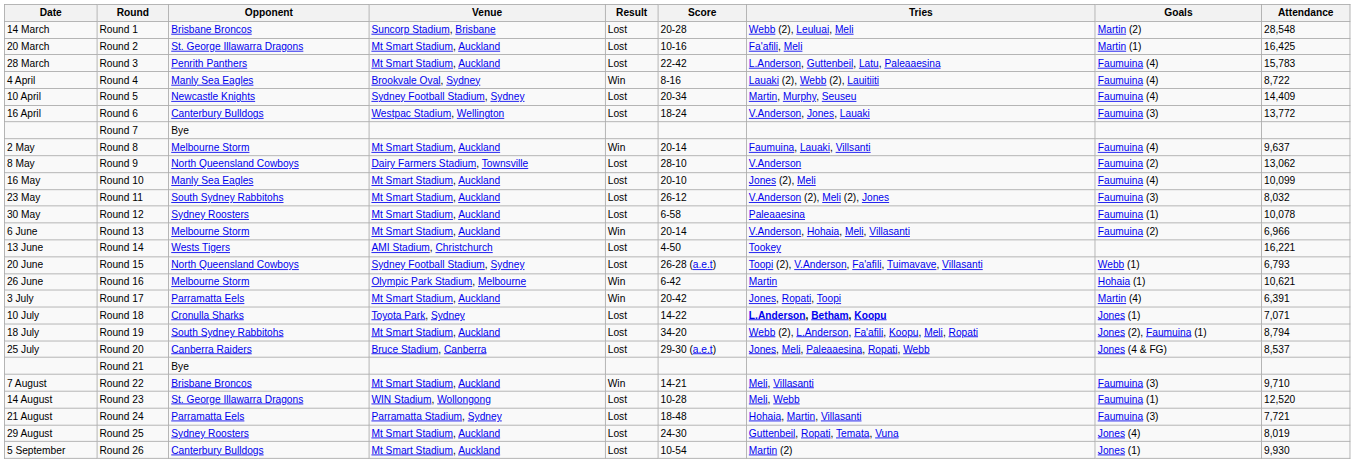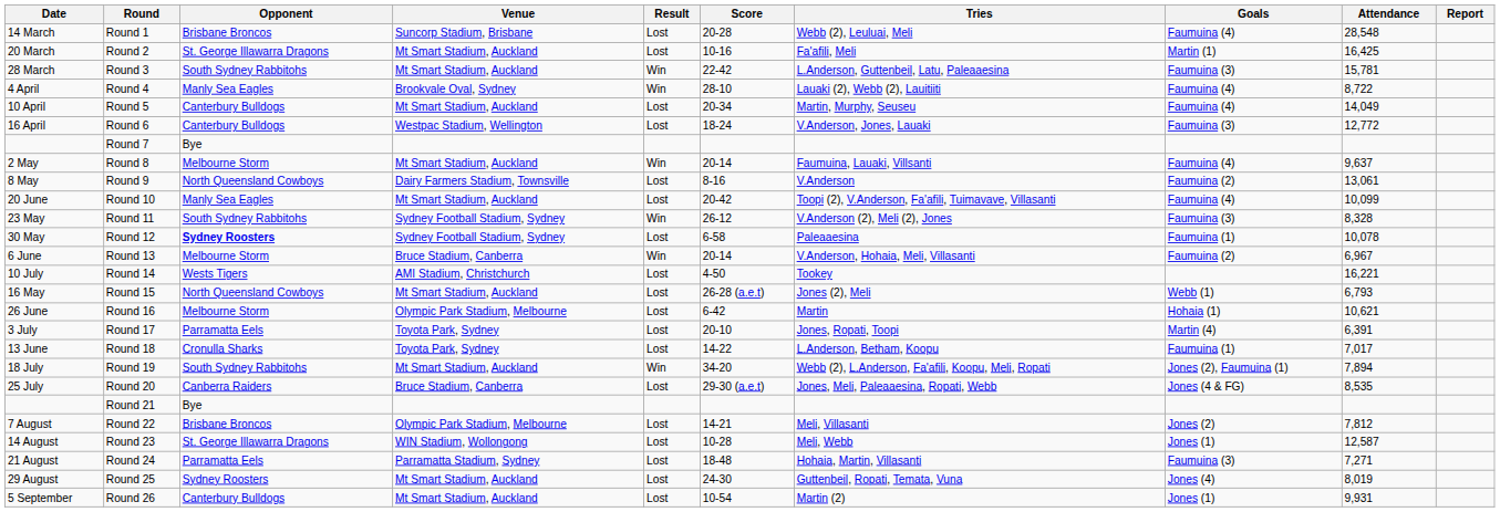+ column: Report
Round 1 | Goals: Martin (2) -> Faumuina (4)
Round 3 | Opponent: Penrith Panthers -> South Sydney Rabbitohs
Round 3 | Result: Lost -> Win
Round 3 | Goals: Faumuina (4) -> Faumuina (3)
Round 3 | Attendance: 15,783 -> 15,781
Round 4 | Score: 8-16 -> 28-10
Round 5 | Opponent: Newcastle Knights -> Canterbury Bulldogs
Round 5 | Venue: Sydney Football Stadium, Sydney -> Mt Smart Stadium, Auckland
Round 5 | Attendance: 14,409 -> 14,049
Round 6 | Attendance: 13,772 -> 12,772
Round 9 | Score: 28-10 -> 8-16
Round 9 | Attendance: 13,062 -> 13,061
Round 10 | Date: 16 May -> 20 June
Round 10 | Score: 20-10 -> 20-42
Round 10 | Tries: Jones (2), Meli -> Toopi (2), V.Anderson, Fa'afili, Tuimavave, Villasanti
Round 11 | Venue: Mt Smart Stadium, Auckland -> Sydney Football Stadium, Sydney
Round 11 | Result: Lost -> Win
Round 11 | Attendance: 8,032 -> 8,328
Round 12 | Opponent: normal -> bold
Round 12 | Venue: Mt Smart Stadium, Auckland -> Sydney Football Stadium, Sydney
Round 13 | Venue: Mt Smart Stadium, Auckland -> Bruce Stadium, Canberra
Round 13 | Attendance: 6,966 -> 6,967
Round 14 | Date: 13 June -> 10 July
Round 15 | Date: 20 June -> 16 May
Round 15 | Venue: Sydney Football Stadium, Sydney -> Mt Smart Stadium, Auckland
Round 15 | Tries: Toopi (2), V.Anderson, Fa'afili, Tuimavave, Villasanti -> Jones (2), Meli
Round 16 | Result: Win -> Lost
Round 17 | Venue: Mt Smart Stadium, Auckland -> Toyota Park, Sydney
Round 17 | Result: Win -> Lost
Round 17 | Score: 20-42 -> 20-10
Round 18 | Date: 10 July -> 13 June
Round 18 | Tries: bold -> normal
Round 18 | Goals: Jones (1) -> Faumuina (1)
Round 18 | Attendance: 7,071 -> 7,017
Round 19 | Result: Lost -> Win
Round 19 | Attendance: 8,794 -> 7,894
Round 20 | Attendance: 8,537 -> 8,535
Round 22 | Venue: Mt Smart Stadium, Auckland -> Olympic Park Stadium, Melbourne
Round 22 | Result: Win -> Lost
Round 22 | Goals: Faumuina (3) -> Jones (2)
Round 22 | Attendance: 9,710 -> 7,812
Round 23 | Goals: Faumuina (1) -> Jones (1)
Round 23 | Attendance: 12,520 -> 12,587
Round 24 | Attendance: 7,721 -> 7,271
Round 26 | Attendance: 9,930 -> 9,931
